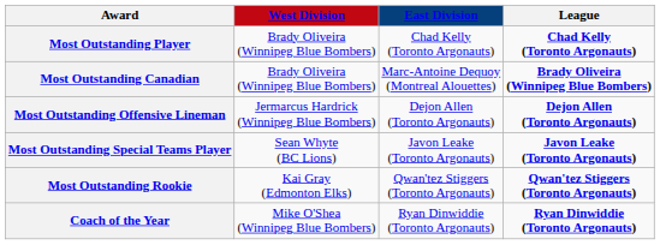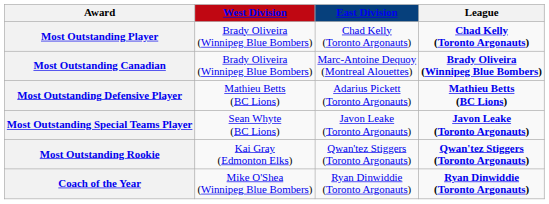+ row: Most Outstanding Defensive Player | Mathieu Betts (BC Lions) | Adarius Pickett (Toronto Argonauts) | Mathieu Betts (BC Lions)
- row: Most Outstanding Offensive Lineman | Jermarcus Hardrick (Winnipeg Blue Bombers) | Dejon Allen (Toronto Argonauts) | Dejon Allen (Toronto Argonauts)
